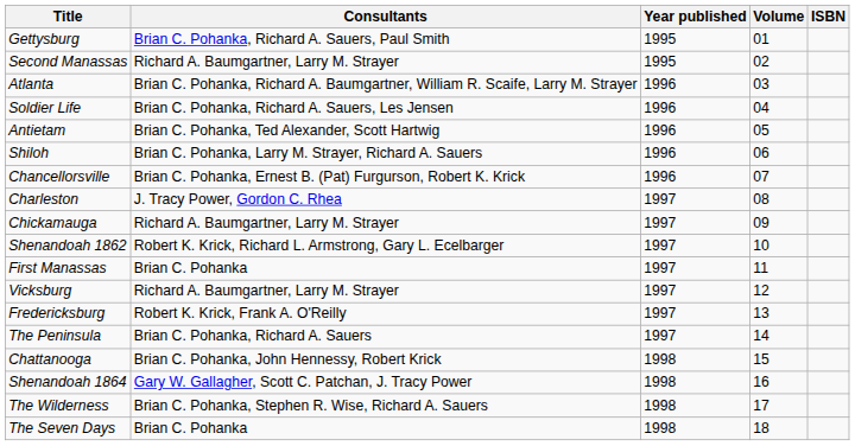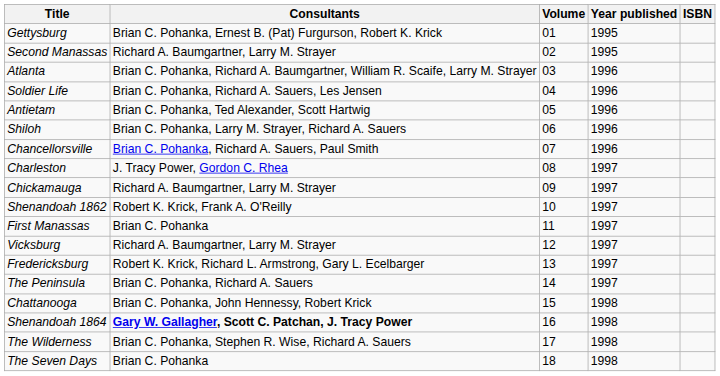columns swapped: Volume <-> Year published
Gettysburg | Consultants: Brian C. Pohanka, Richard A. Sauers, Paul Smith -> Brian C. Pohanka, Ernest B. (Pat) Furgurson, Robert K. Krick
Chancellorsville | Consultants: Brian C. Pohanka, Ernest B. (Pat) Furgurson, Robert K. Krick -> Brian C. Pohanka, Richard A. Sauers, Paul Smith
Shenandoah 1862 | Consultants: Robert K. Krick, Richard L. Armstrong, Gary L. Ecelbarger -> Robert K. Krick, Frank A. O'Reilly
Fredericksburg | Consultants: Robert K. Krick, Frank A. O'Reilly -> Robert K. Krick, Richard L. Armstrong, Gary L. Ecelbarger
Shenandoah 1864 | Consultants: normal -> bold
